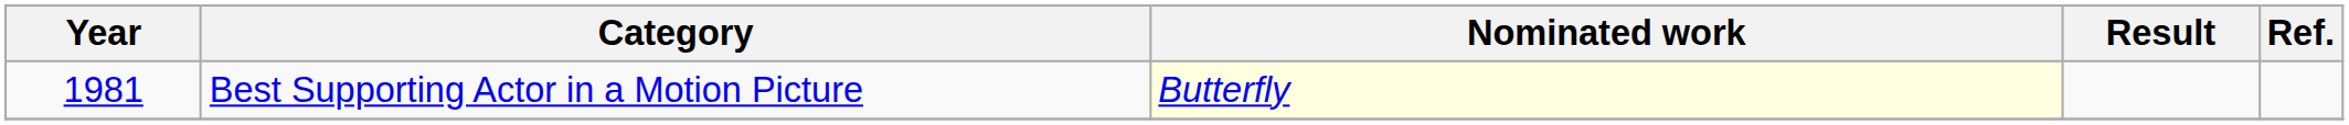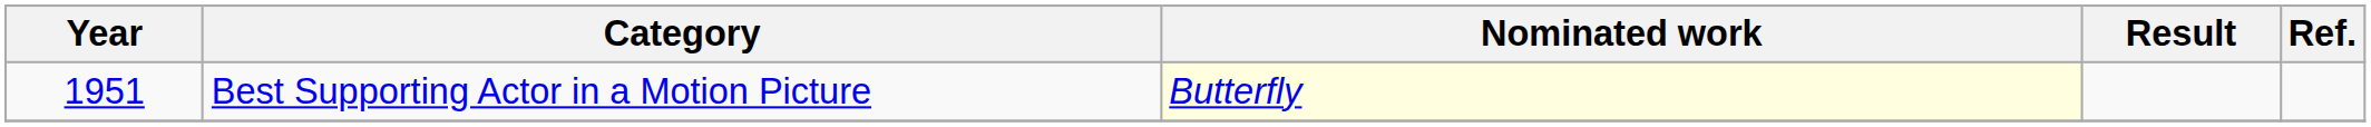Best Supporting Actor in a Motion Picture | Year: 1981 -> 1951
